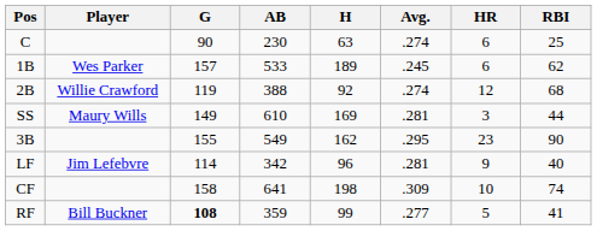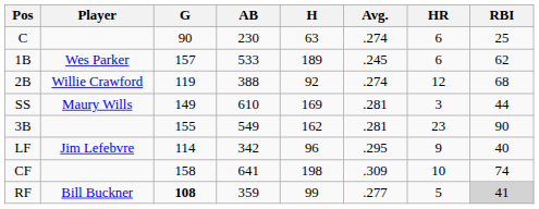3B | Avg.: .295 -> .281
LF | Avg.: .281 -> .295
RF | RBI: no background -> lightgrey background
